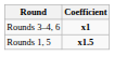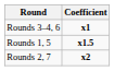+ row: Rounds 2, 7 | x2
